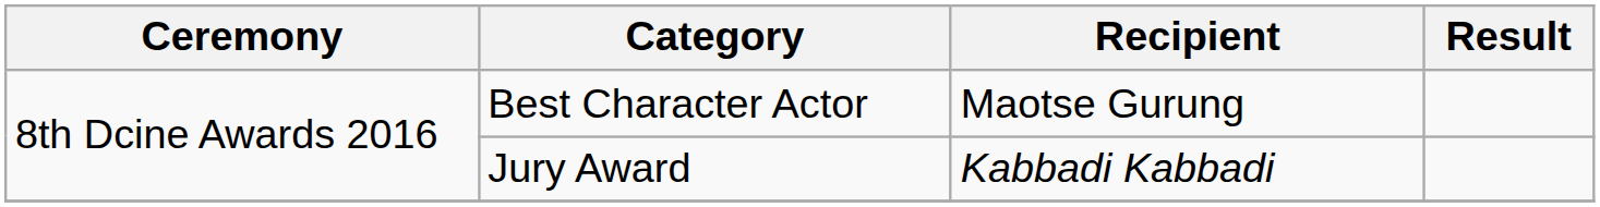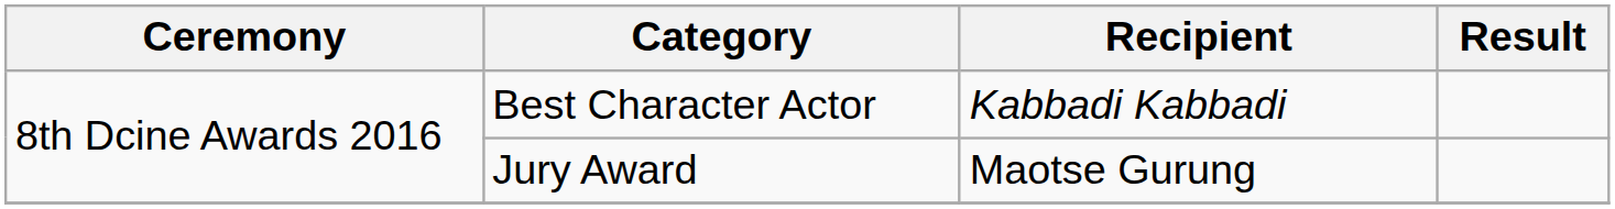Best Character Actor | Recipient: Maotse Gurung -> Kabbadi Kabbadi
Jury Award | Recipient: Kabbadi Kabbadi -> Maotse Gurung
